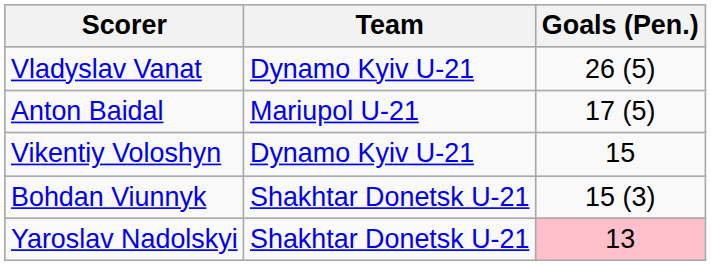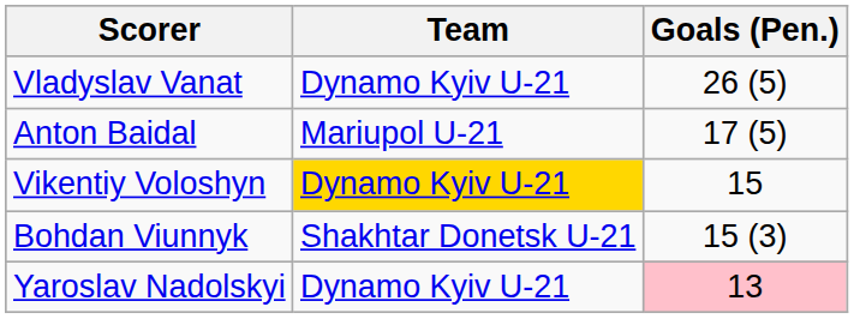Vikentiy Voloshyn | Team: no background -> gold background
Yaroslav Nadolskyi | Team: Shakhtar Donetsk U-21 -> Dynamo Kyiv U-21
